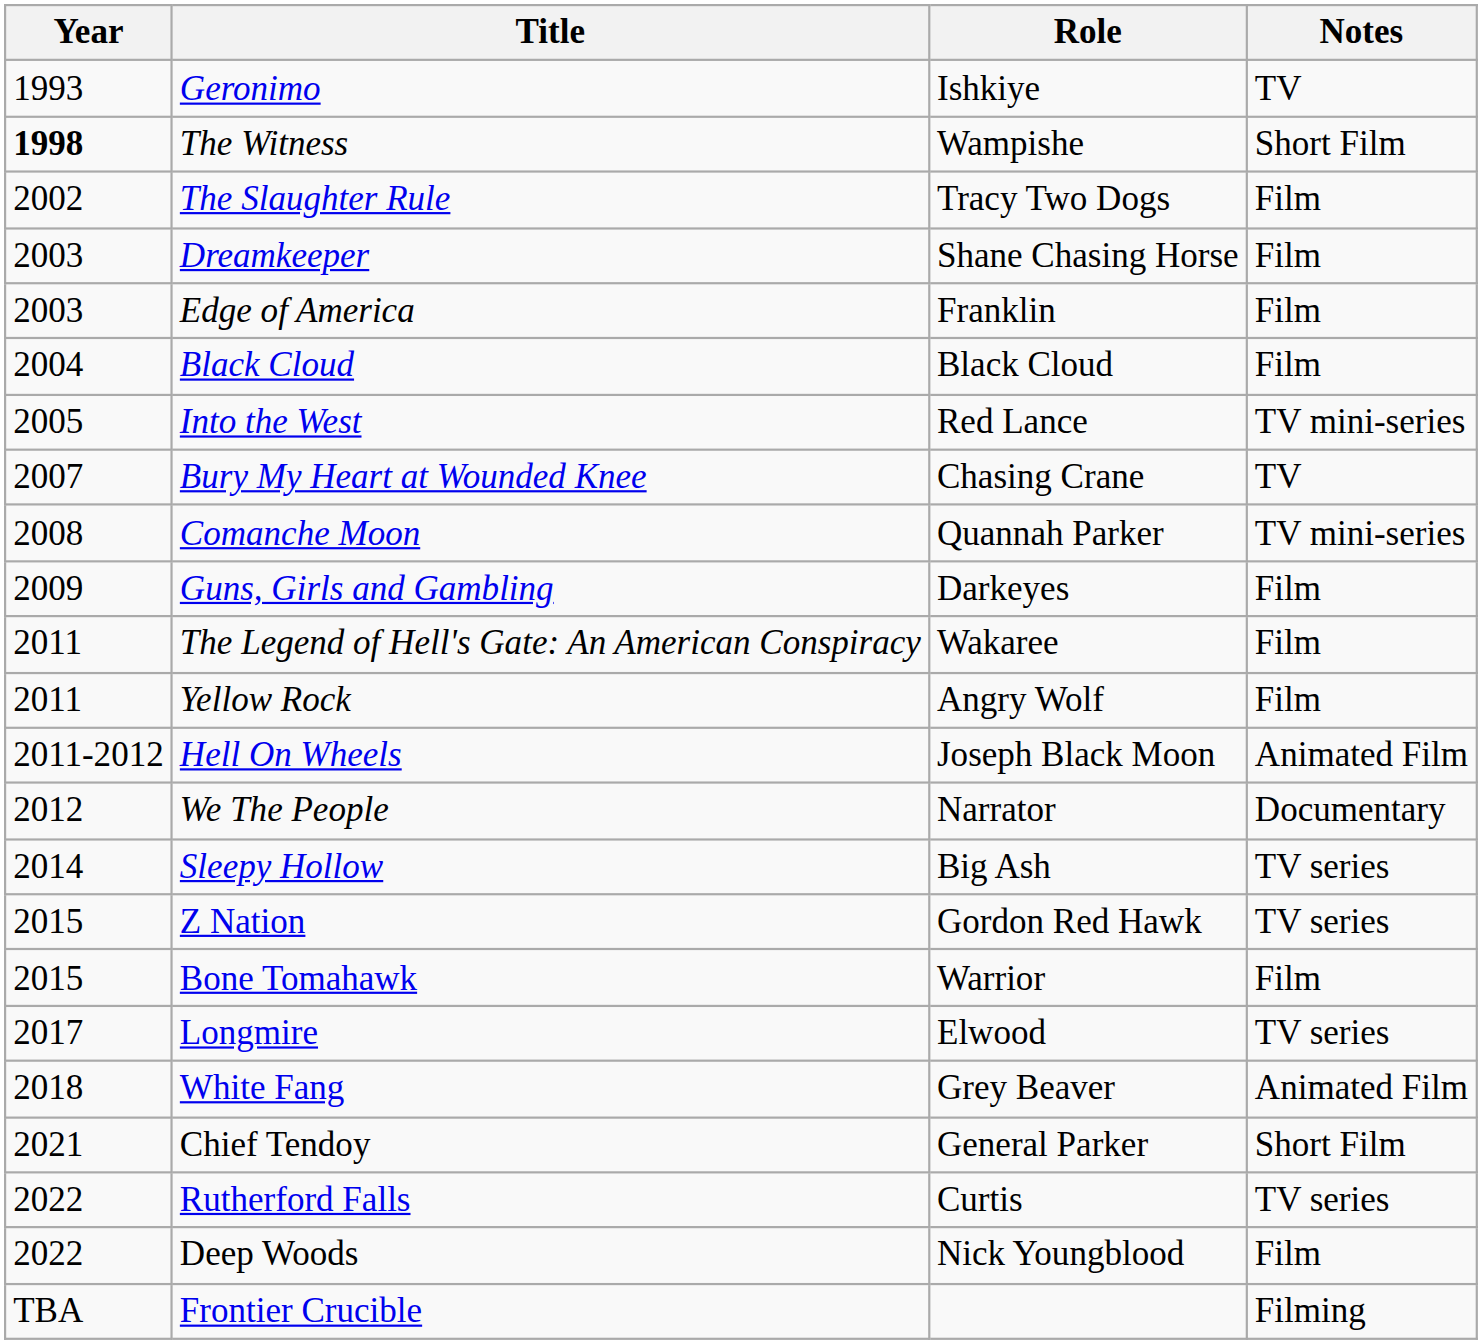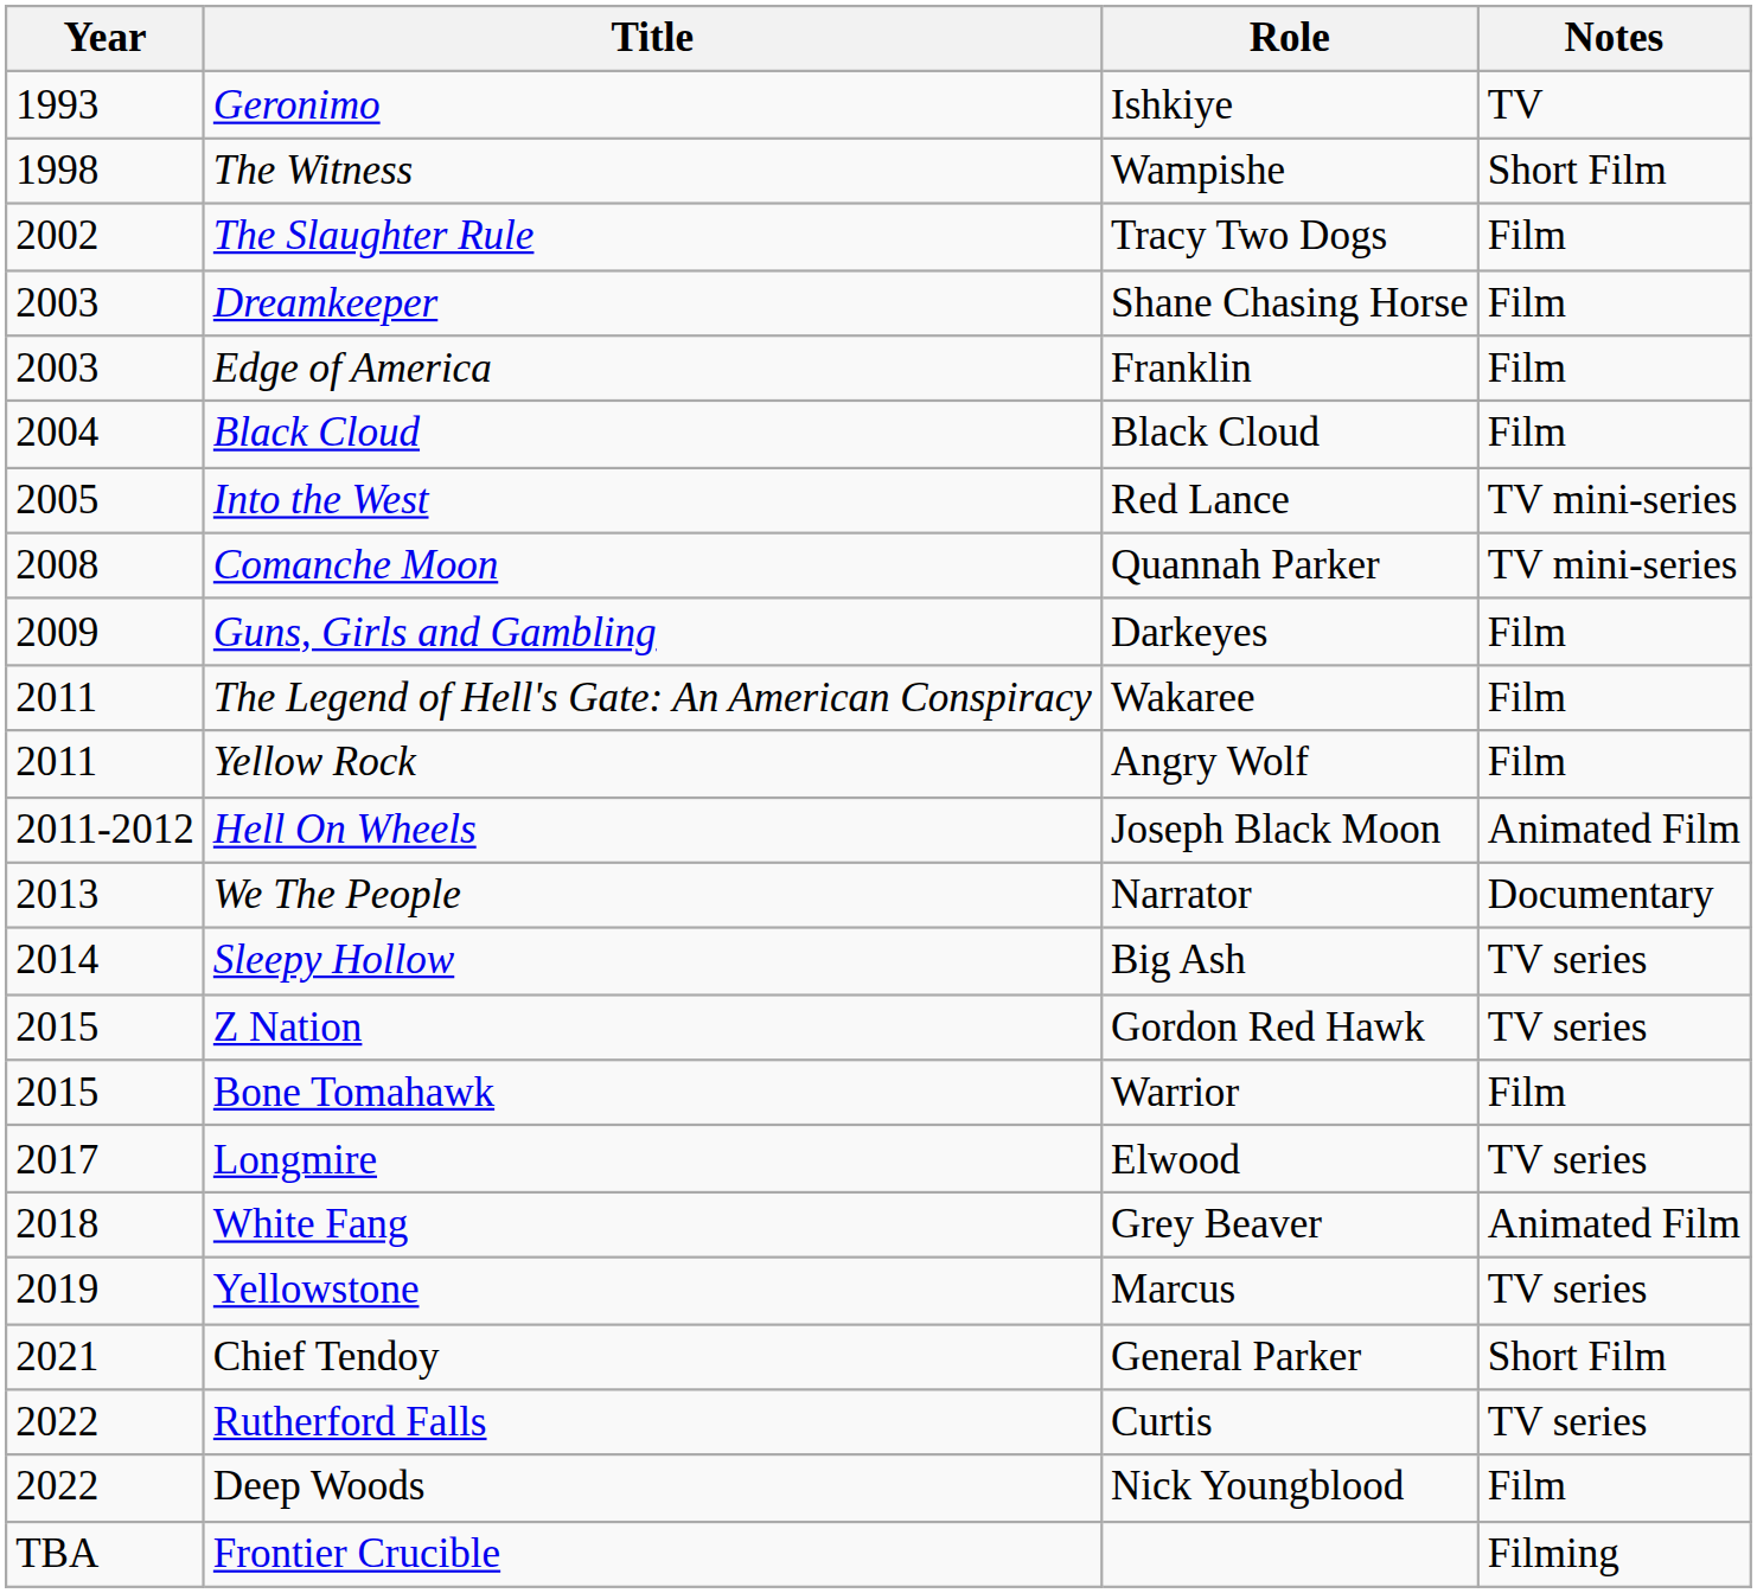The Witness | Year: bold -> normal
- row: 2007 | Bury My Heart at Wounded Knee | Chasing Crane | TV
We The People | Year: 2012 -> 2013
+ row: 2019 | Yellowstone | Marcus | TV series
